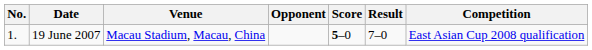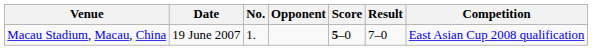columns swapped: No. <-> Venue
